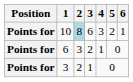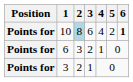10 | 4: 3 -> 4
10 | 6: normal -> bold
